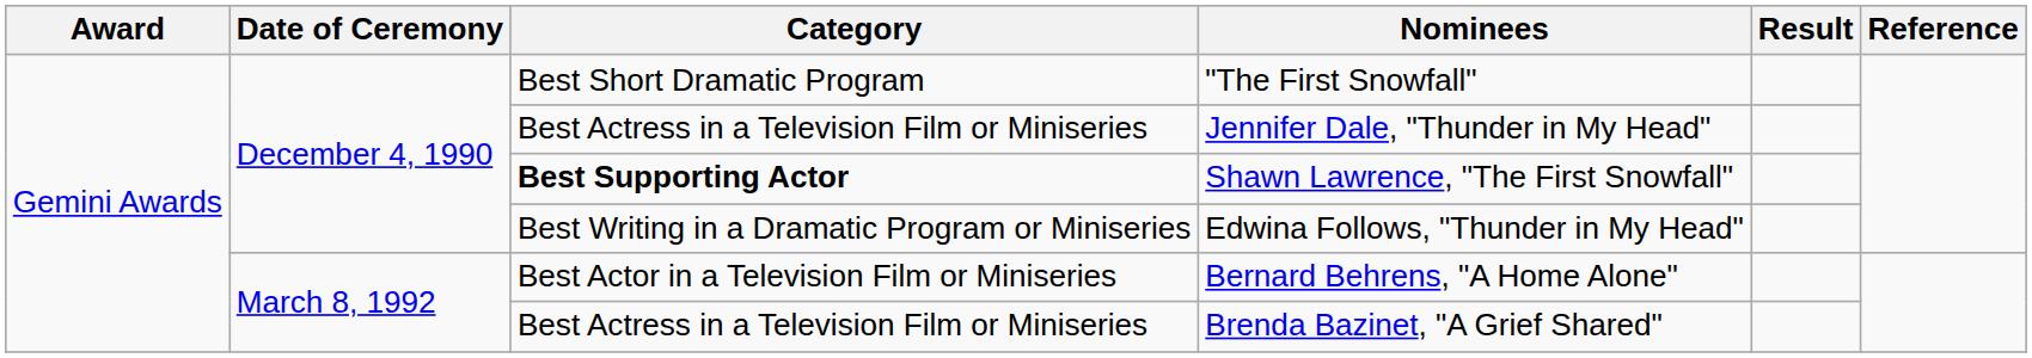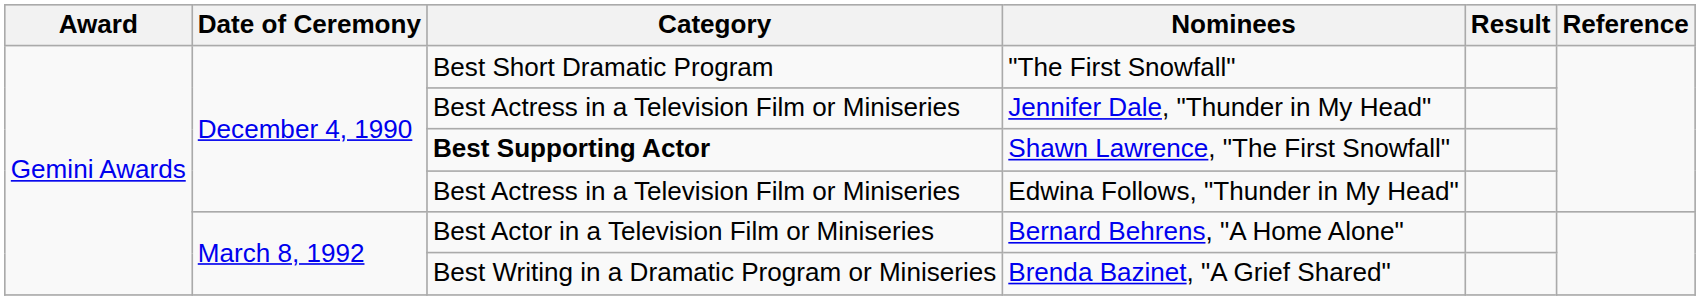Edwina Follows, "Thunder in My Head" | Category: Best Writing in a Dramatic Program or Miniseries -> Best Actress in a Television Film or Miniseries
Brenda Bazinet, "A Grief Shared" | Category: Best Actress in a Television Film or Miniseries -> Best Writing in a Dramatic Program or Miniseries
